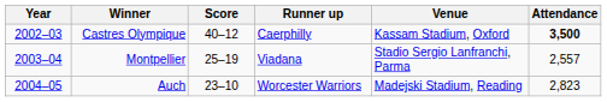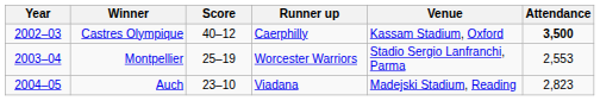Montpellier | Runner up: Viadana -> Worcester Warriors
Montpellier | Attendance: 2,557 -> 2,553
Auch | Runner up: Worcester Warriors -> Viadana
